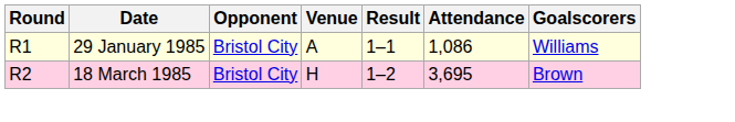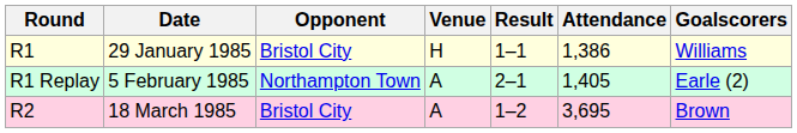29 January 1985 | Venue: A -> H
29 January 1985 | Attendance: 1,086 -> 1,386
+ row: R1 Replay | 5 February 1985 | Northampton Town | A | 2–1 | 1,405 | Earle (2)
18 March 1985 | Venue: H -> A
